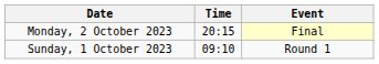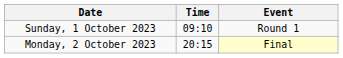rows swapped: Sunday, 1 October 2023 <-> Monday, 2 October 2023
